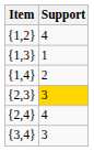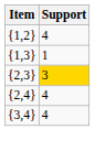- row: {1,4} | 2
{3,4} | Support: 3 -> 4
